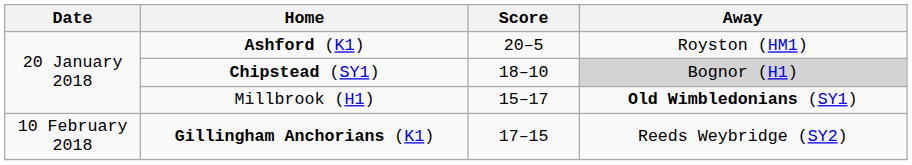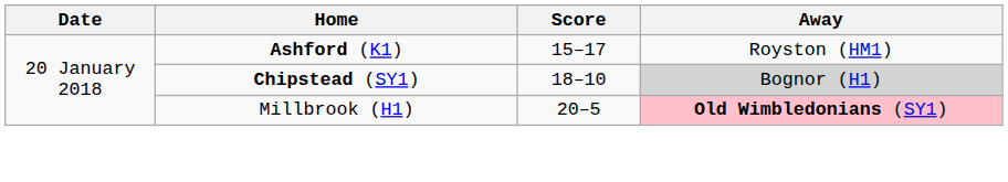Ashford (K1) | Score: 20–5 -> 15–17
Millbrook (H1) | Score: 15–17 -> 20–5
Millbrook (H1) | Away: no background -> pink background
- row: 10 February 2018 | Gillingham Anchorians (K1) | 17–15 | Reeds Weybridge (SY2)
